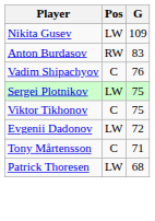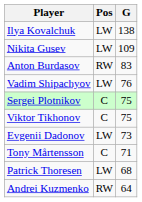+ row: Ilya Kovalchuk | LW | 138
Vadim Shipachyov | Pos: C -> LW
Sergei Plotnikov | Pos: LW -> C
Evgenii Dadonov | G: 72 -> 73
+ row: Andrei Kuzmenko | RW | 64
